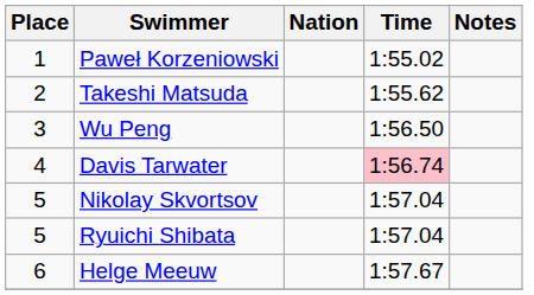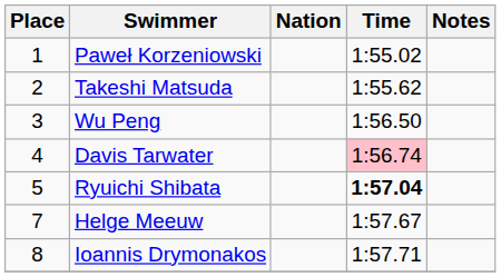- row: 5 | Nikolay Skvortsov | 1:57.04
Ryuichi Shibata | Time: normal -> bold
Helge Meeuw | Place: 6 -> 7
+ row: 8 | Ioannis Drymonakos | 1:57.71
